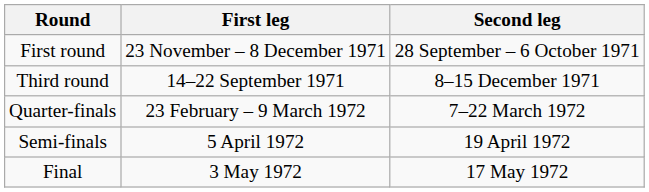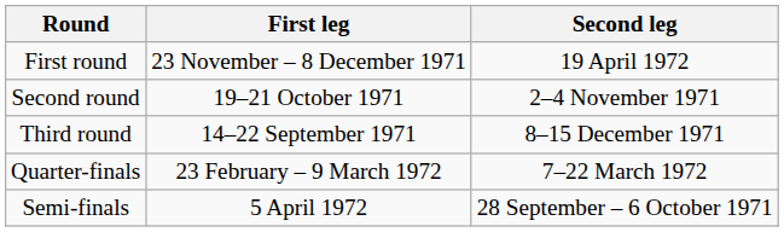First round | Second leg: 28 September – 6 October 1971 -> 19 April 1972
+ row: Second round | 19–21 October 1971 | 2–4 November 1971
Semi-finals | Second leg: 19 April 1972 -> 28 September – 6 October 1971
- row: Final | 3 May 1972 | 17 May 1972
